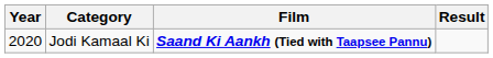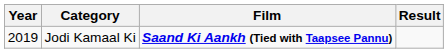Jodi Kamaal Ki | Year: 2020 -> 2019
